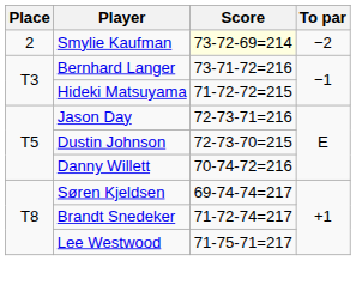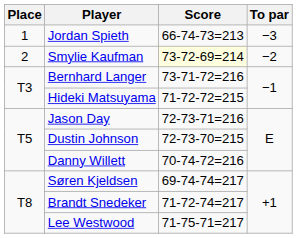+ row: 1 | Jordan Spieth | 66-74-73=213 | −3
